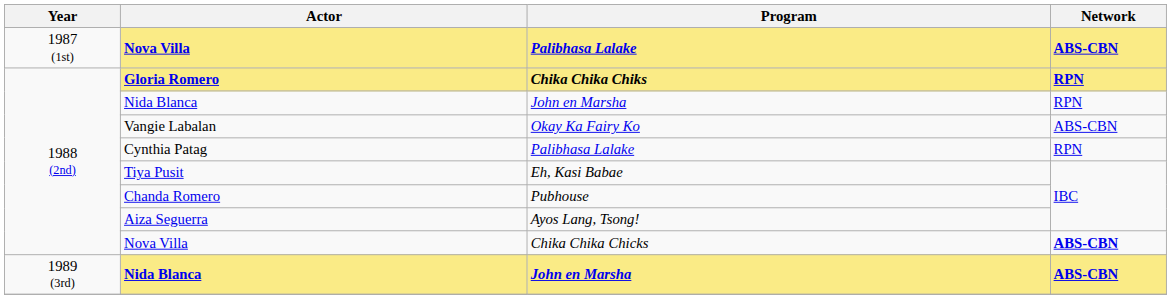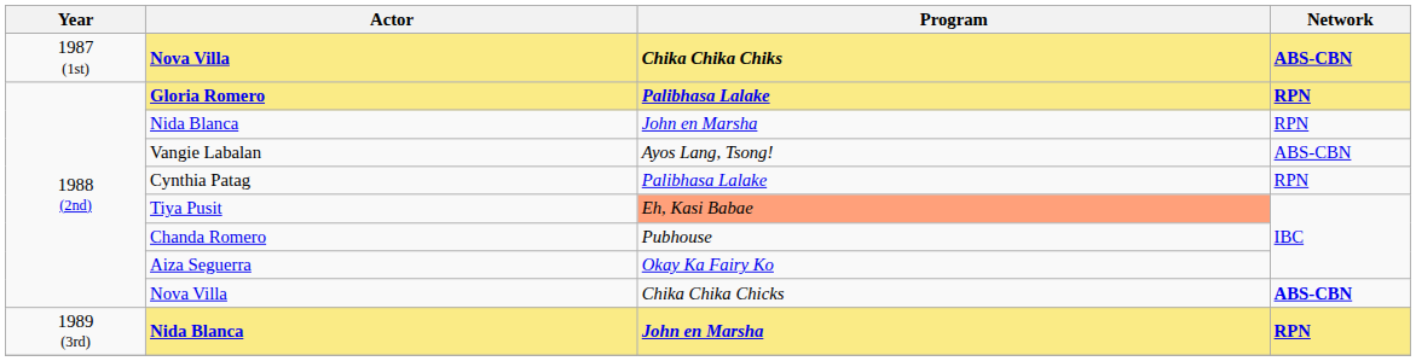1987 (1st) / Nova Villa | Program: Palibhasa Lalake -> Chika Chika Chiks
Gloria Romero | Program: Chika Chika Chiks -> Palibhasa Lalake
Vangie Labalan | Program: Okay Ka Fairy Ko -> Ayos Lang, Tsong!
Tiya Pusit | Program: no background -> lightsalmon background
Aiza Seguerra | Program: Ayos Lang, Tsong! -> Okay Ka Fairy Ko
1989 (3rd) / Nida Blanca | Network: ABS-CBN -> RPN
